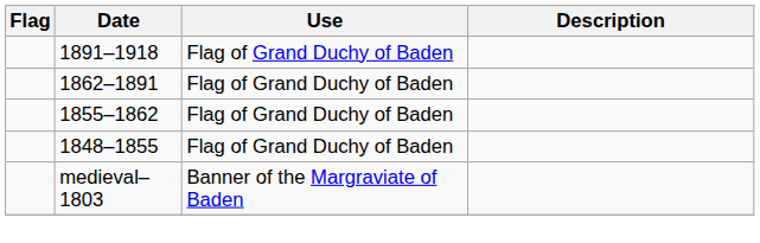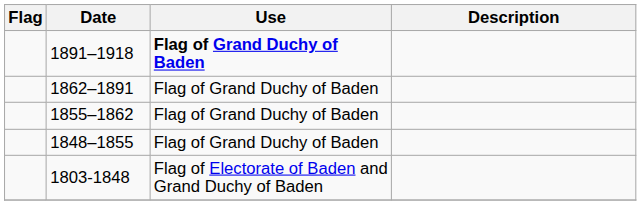1891–1918 | Use: normal -> bold
+ row: 1803-1848 | Flag of Electorate of Baden and Grand Duchy of Baden
- row: medieval–1803 | Banner of the Margraviate of Baden
